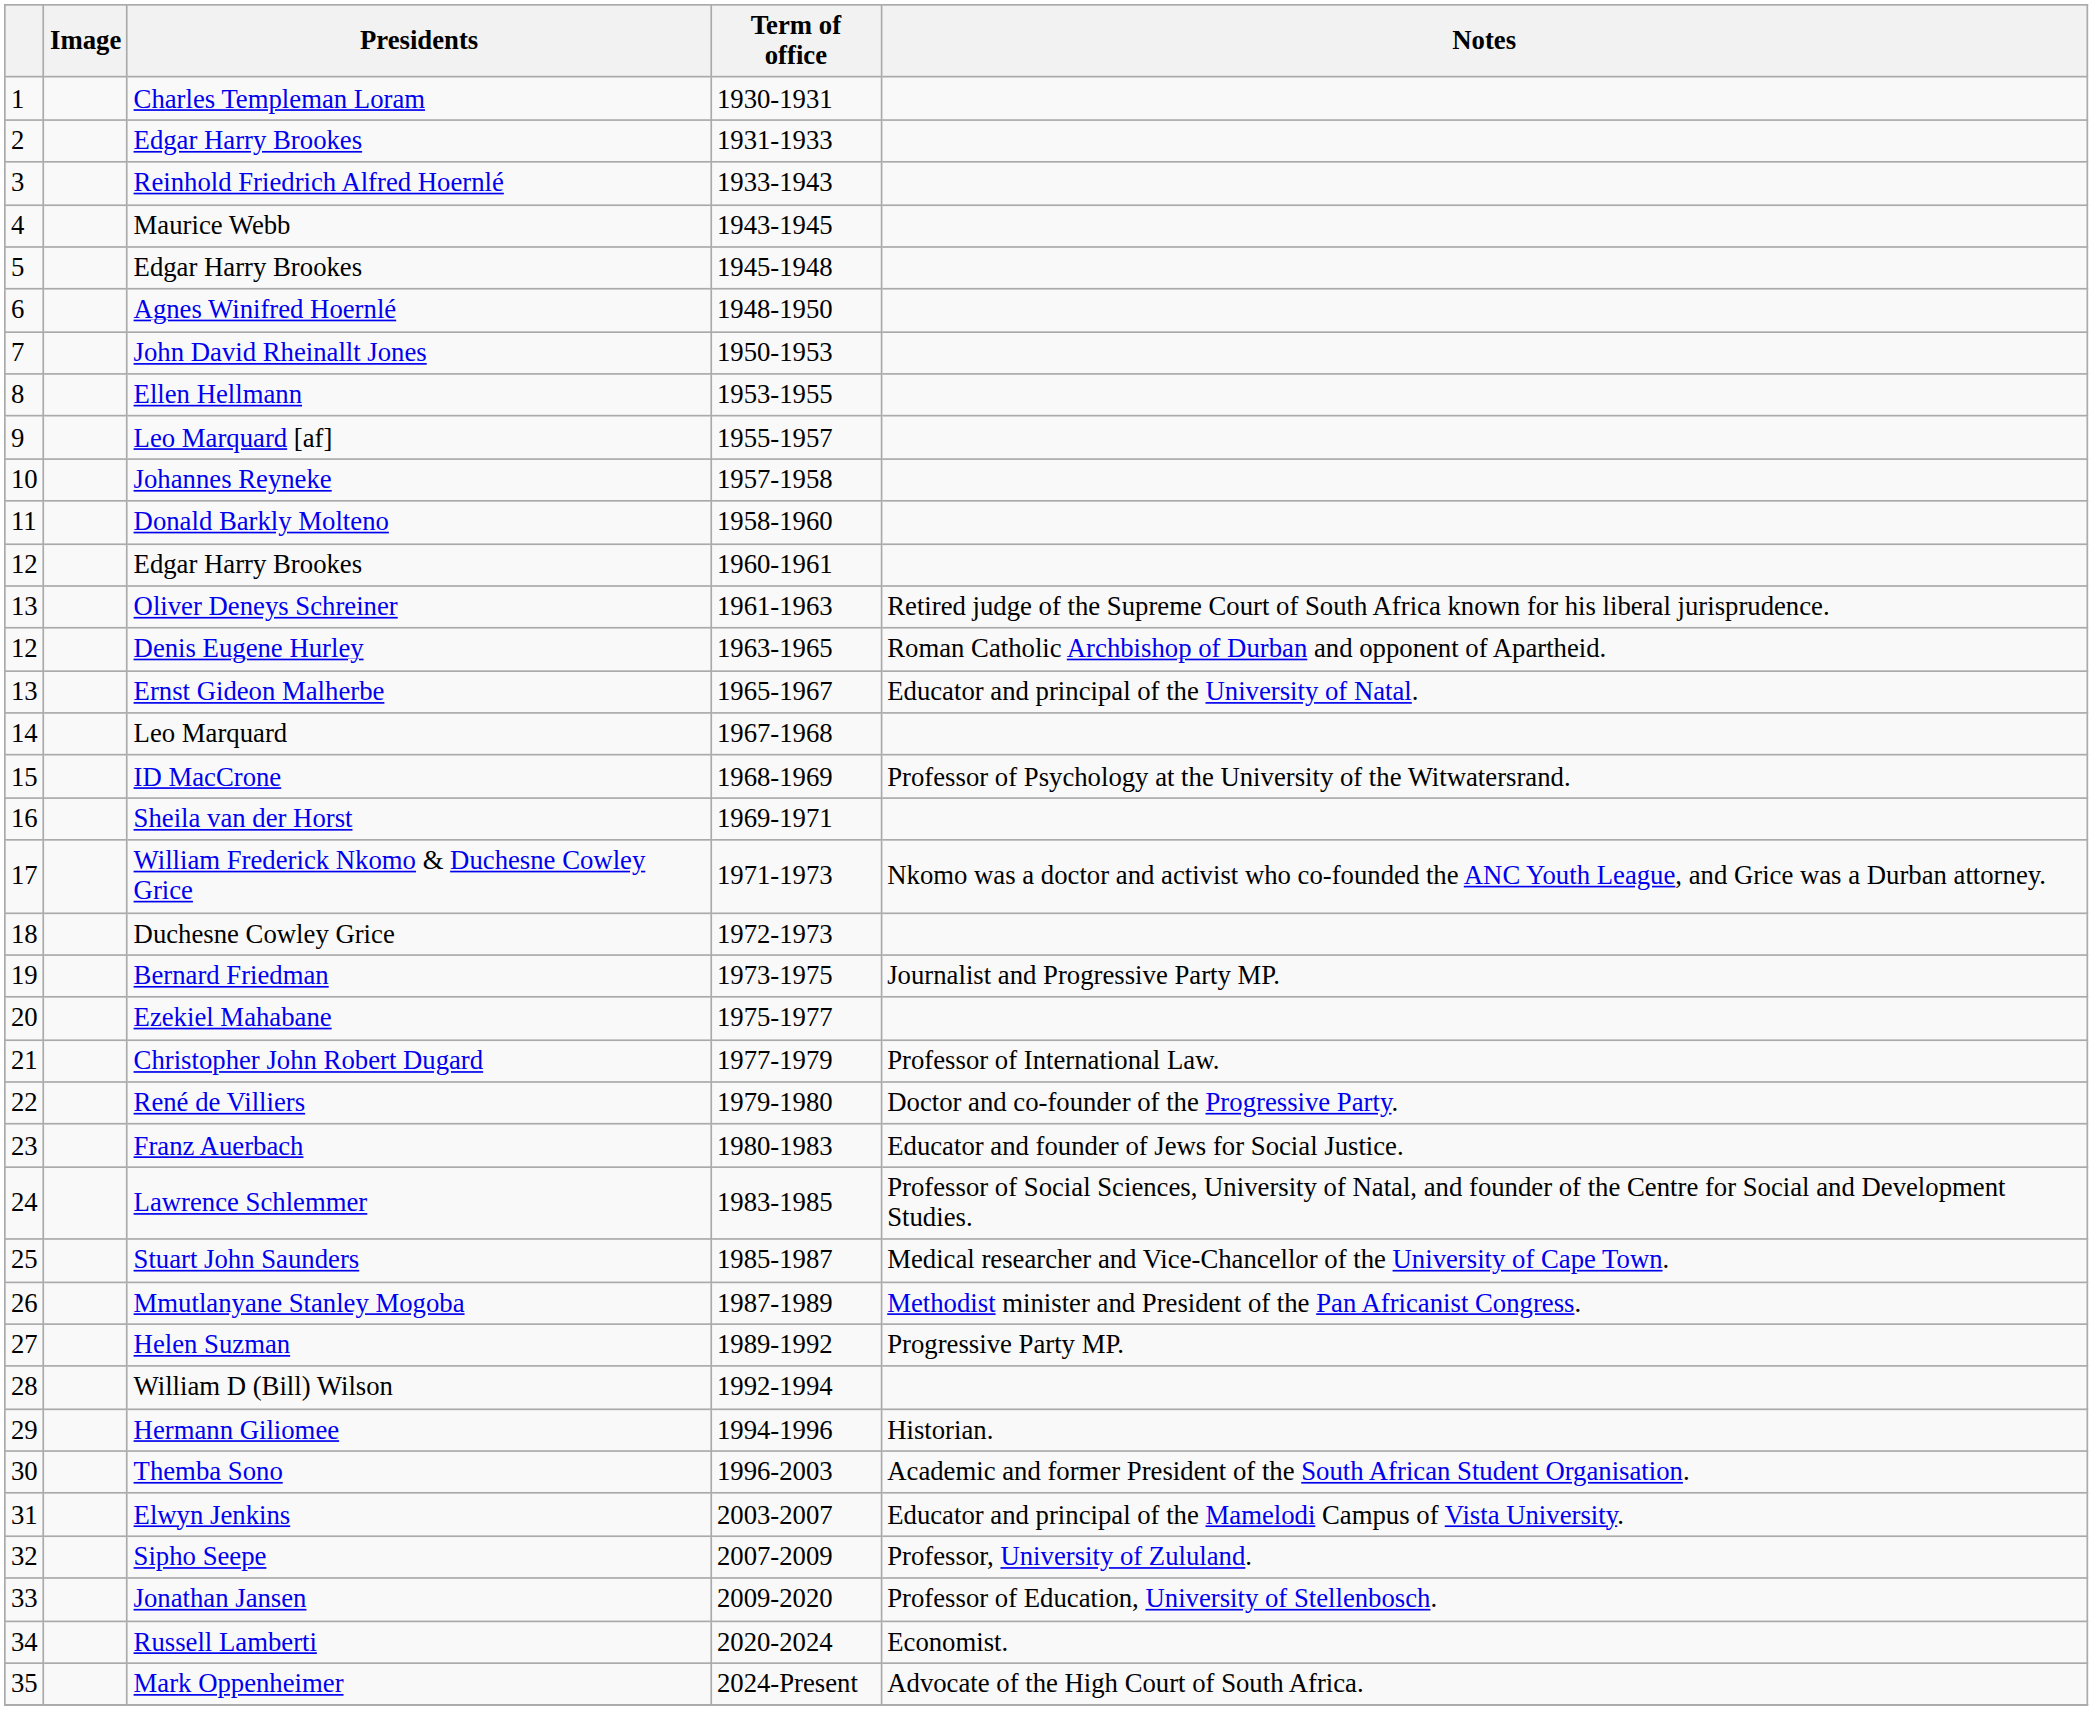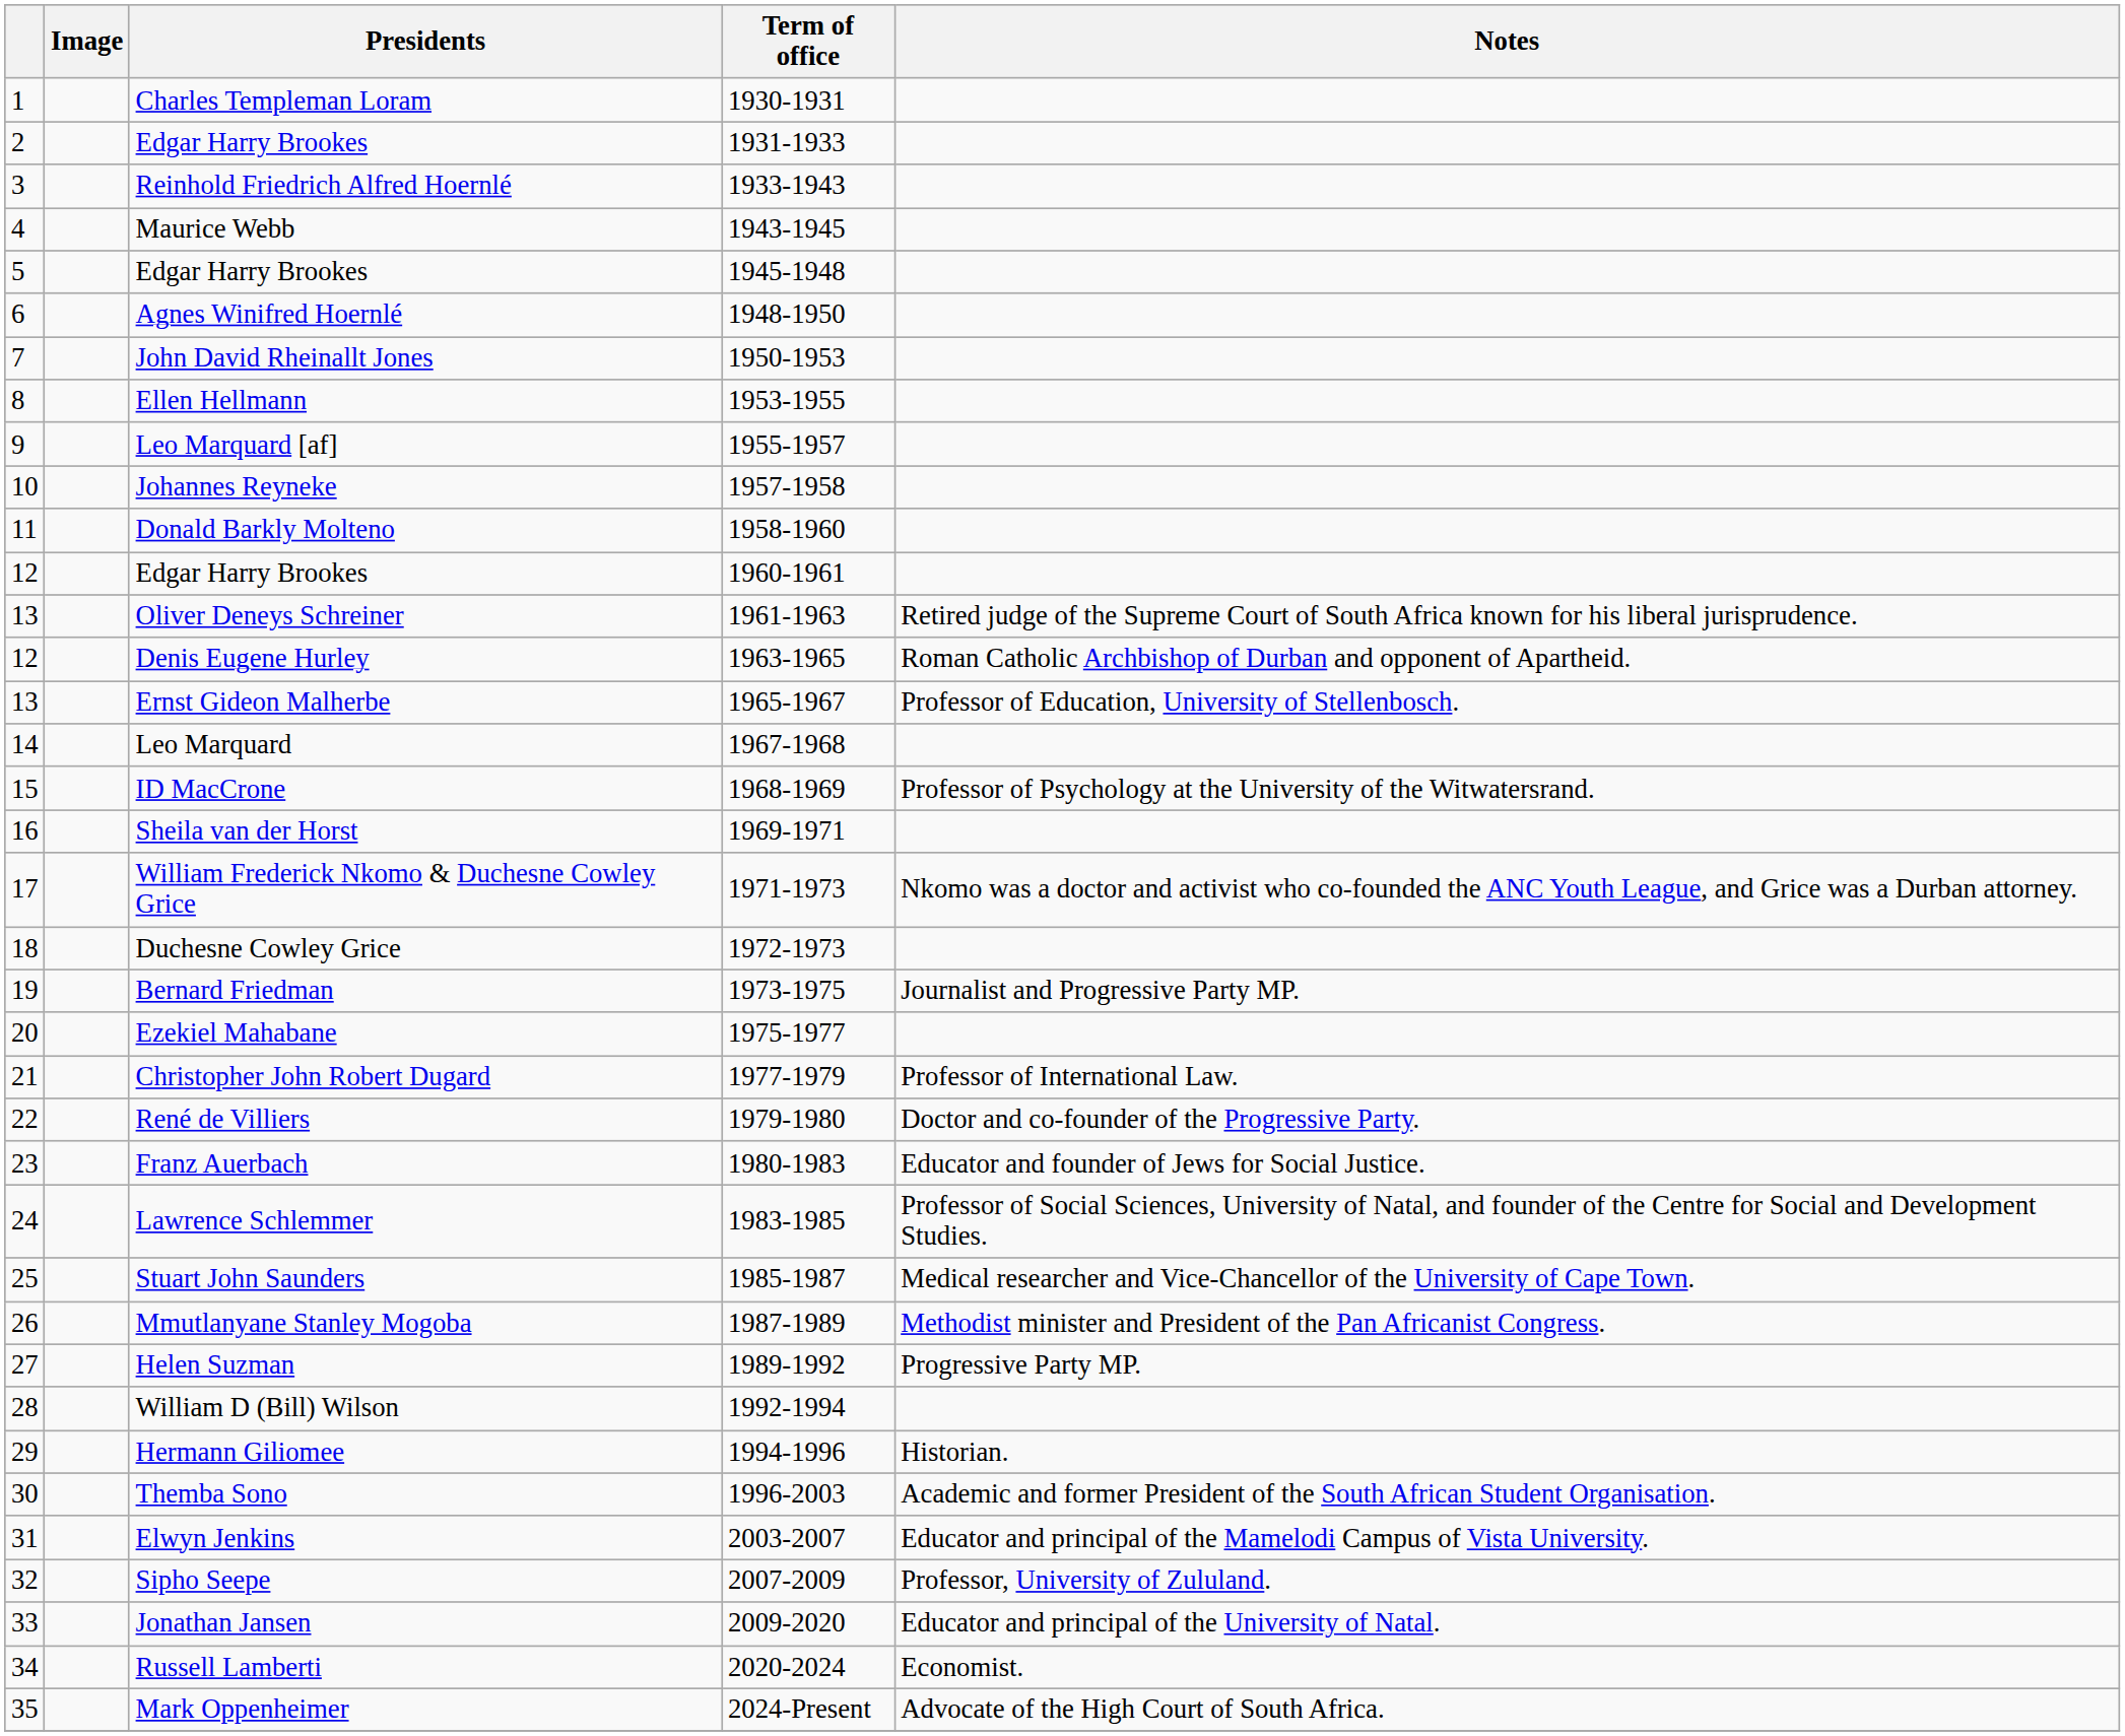Ernst Gideon Malherbe | Notes: Educator and principal of the University of Natal. -> Professor of Education, University of Stellenbosch.
Jonathan Jansen | Notes: Professor of Education, University of Stellenbosch. -> Educator and principal of the University of Natal.
